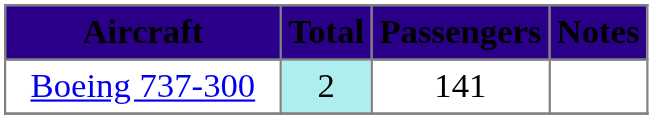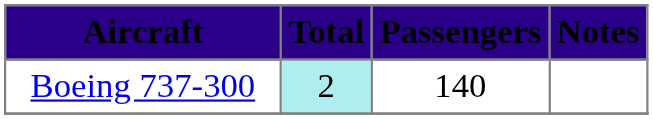Boeing 737-300 | Passengers: 141 -> 140
